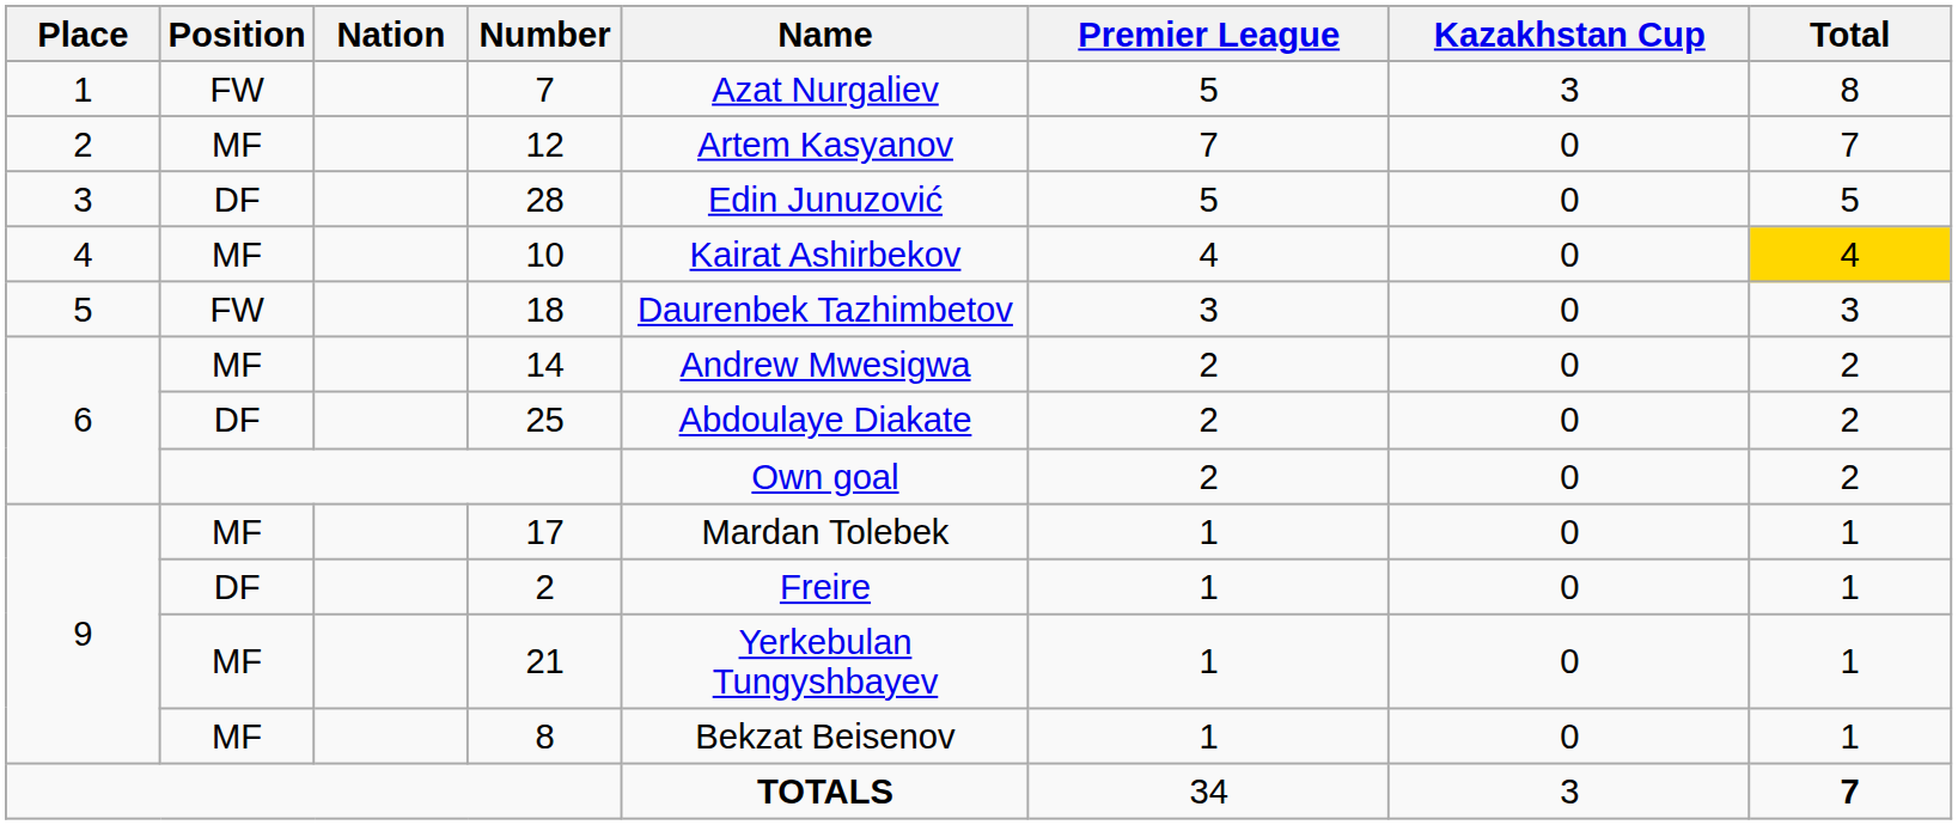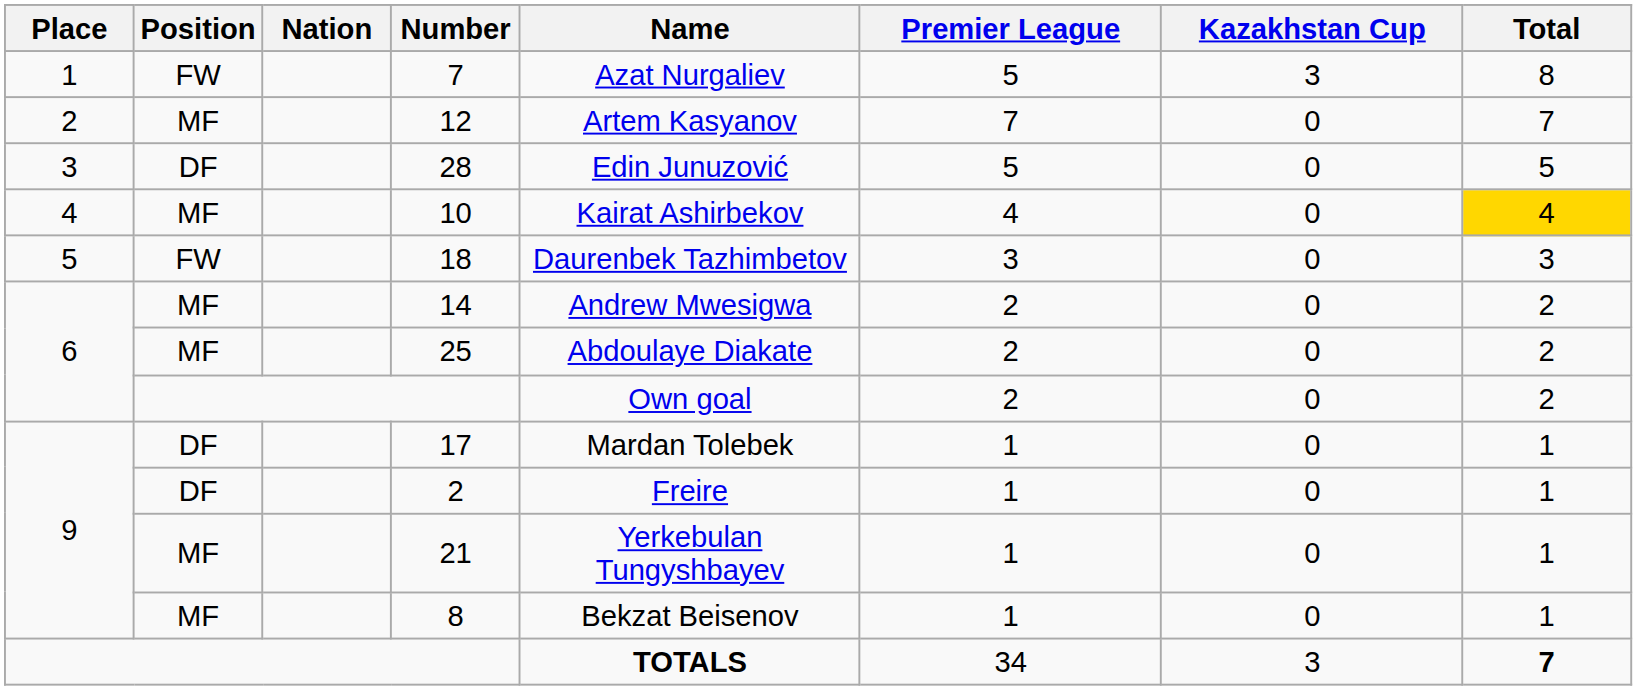25 | Position: DF -> MF
17 | Position: MF -> DF
